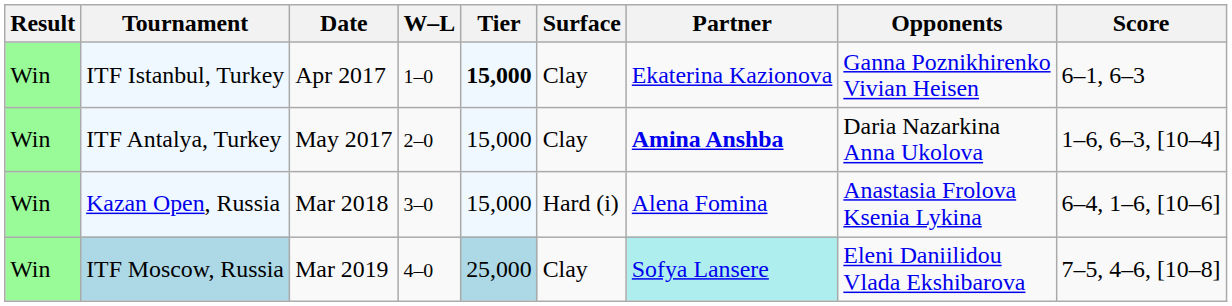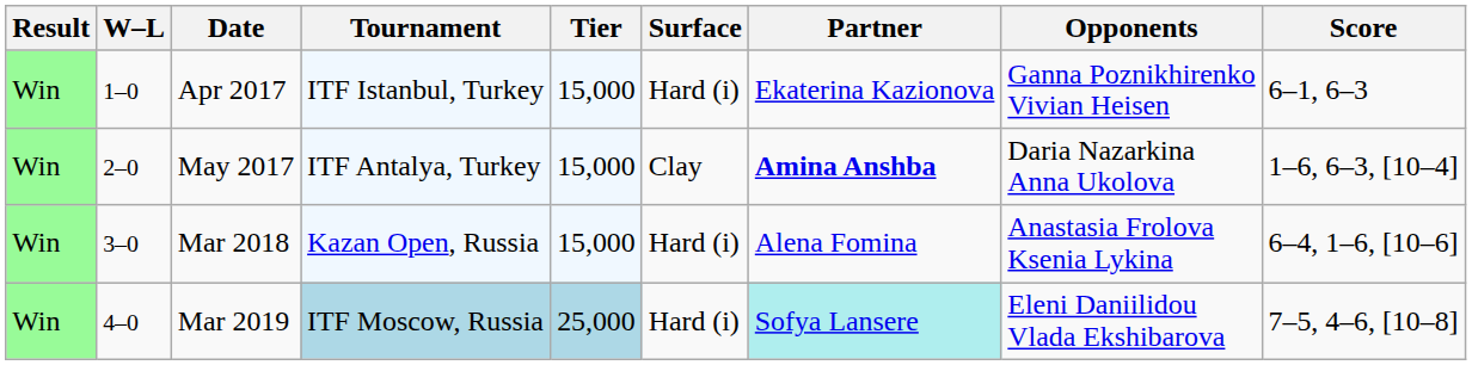columns swapped: W–L <-> Tournament
Apr 2017 | Tier: bold -> normal
Apr 2017 | Surface: Clay -> Hard (i)
Mar 2019 | Surface: Clay -> Hard (i)
